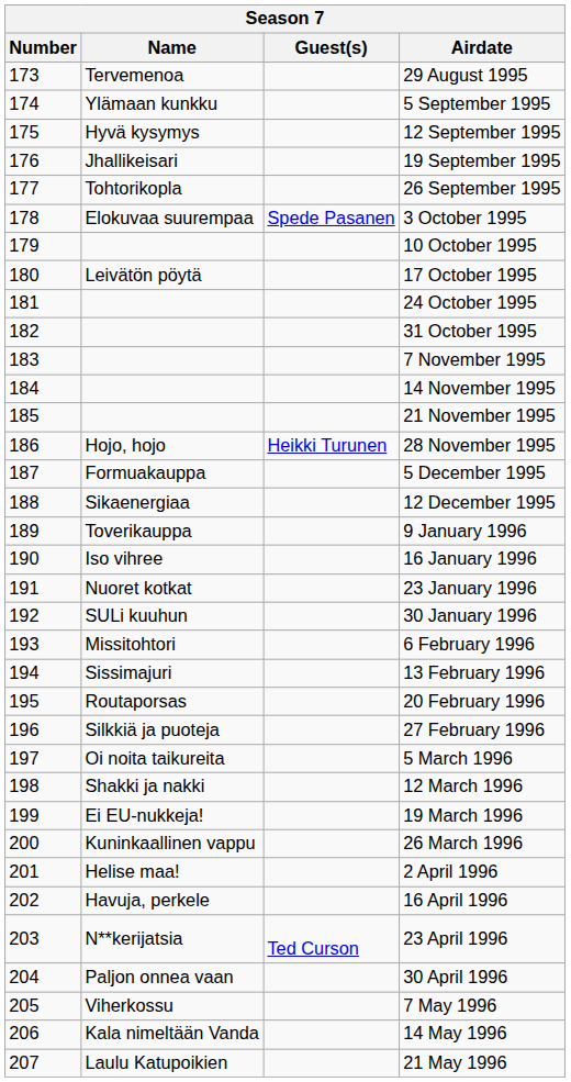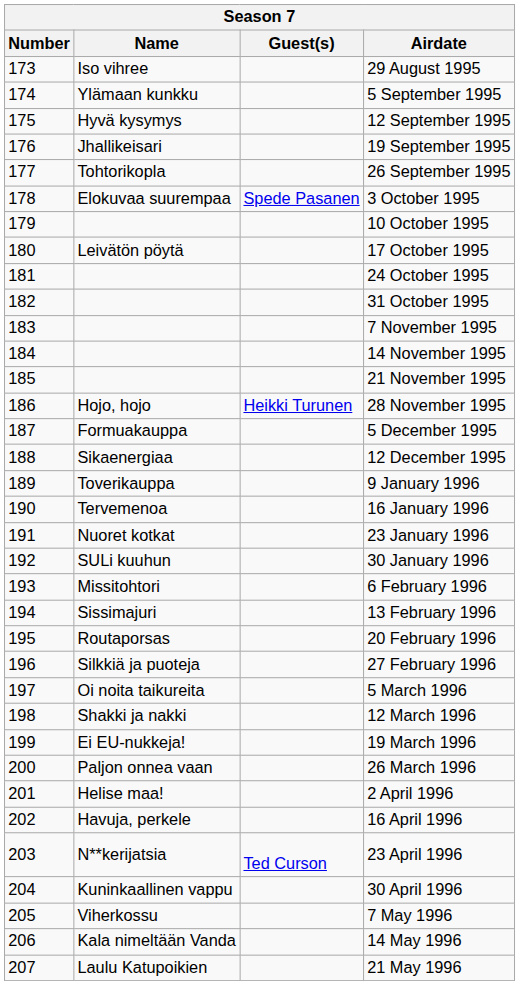29 August 1995 | Name: Tervemenoa -> Iso vihree
16 January 1996 | Name: Iso vihree -> Tervemenoa
26 March 1996 | Name: Kuninkaallinen vappu -> Paljon onnea vaan
30 April 1996 | Name: Paljon onnea vaan -> Kuninkaallinen vappu
